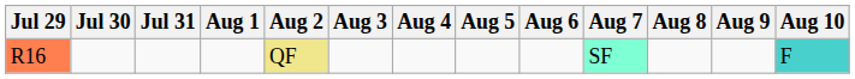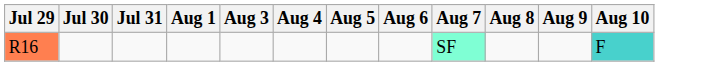- column: Aug 2 | QF
